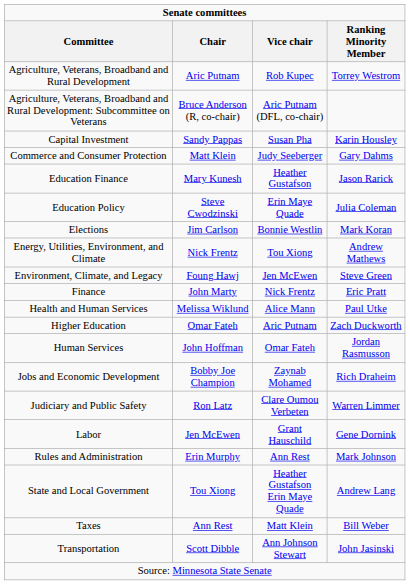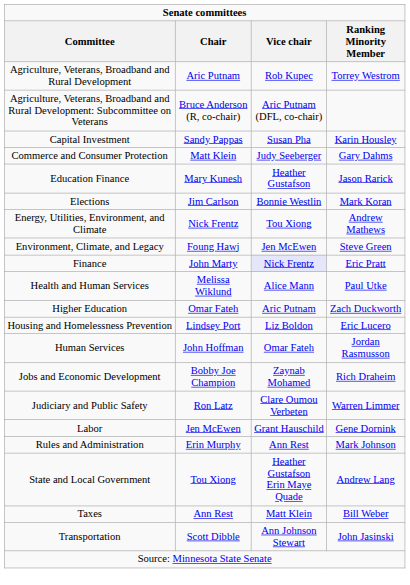- row: Education Policy | Steve Cwodzinski | Erin Maye Quade | Julia Coleman
Finance | Vice chair: no background -> lavender background
+ row: Housing and Homelessness Prevention | Lindsey Port | Liz Boldon | Eric Lucero
